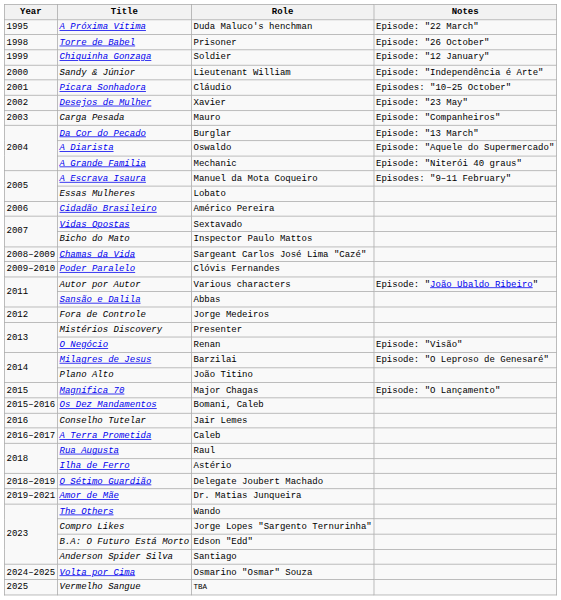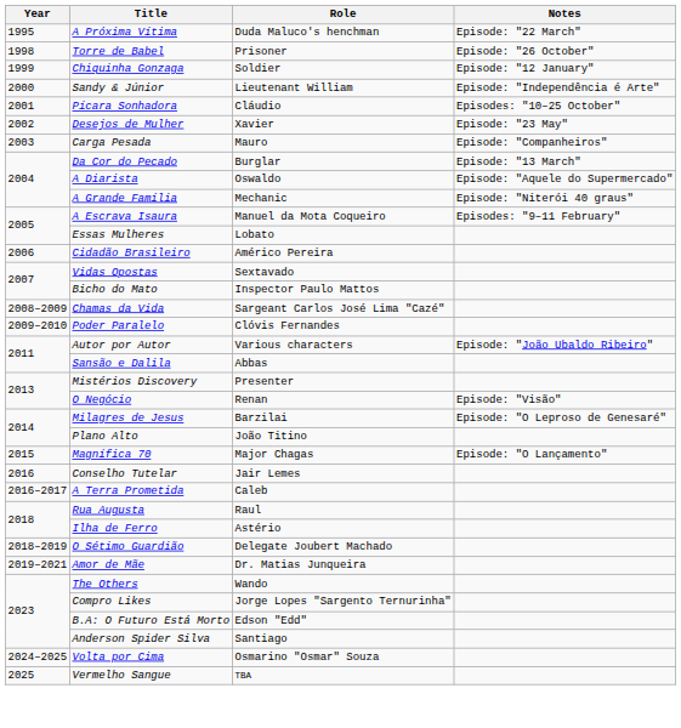- row: 2012 | Fora de Controle | Jorge Medeiros
- row: 2015–2016 | Os Dez Mandamentos | Bomani, Caleb
